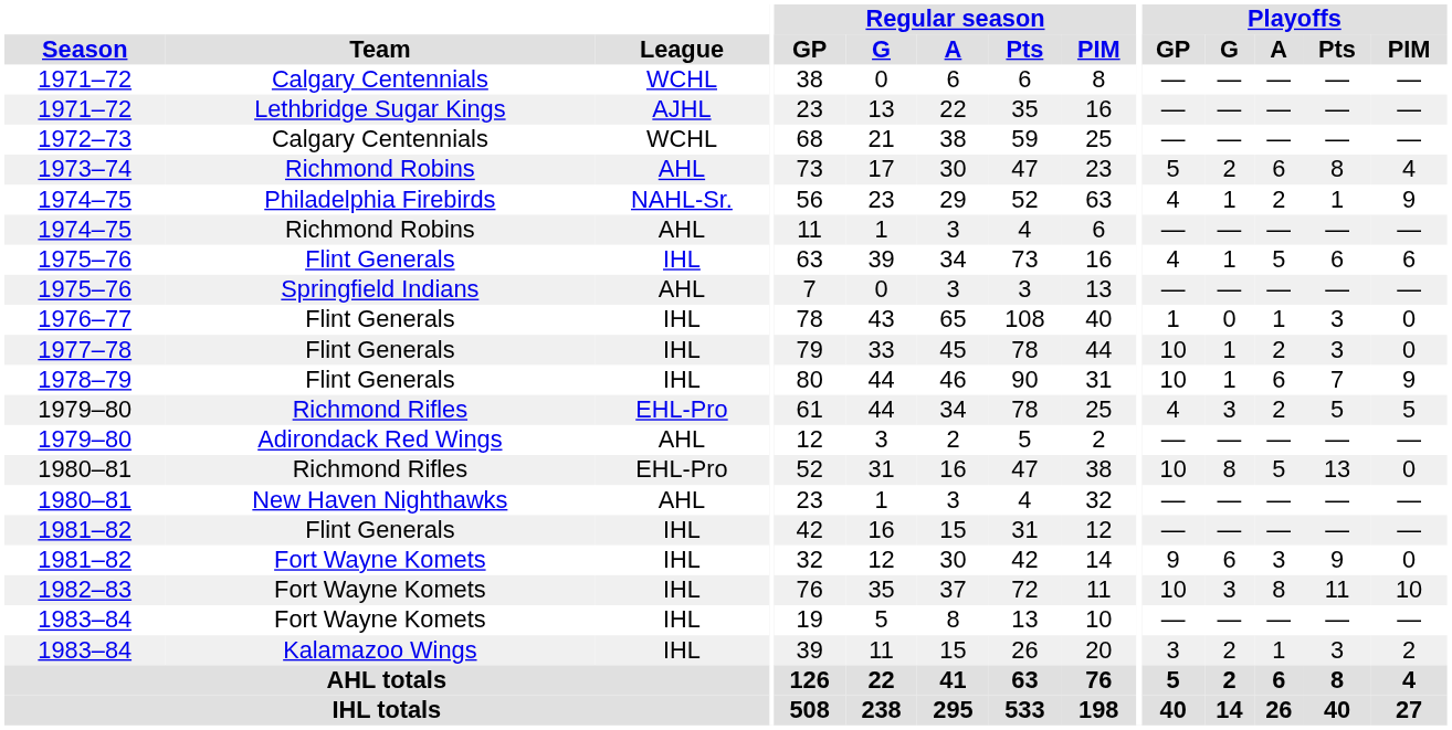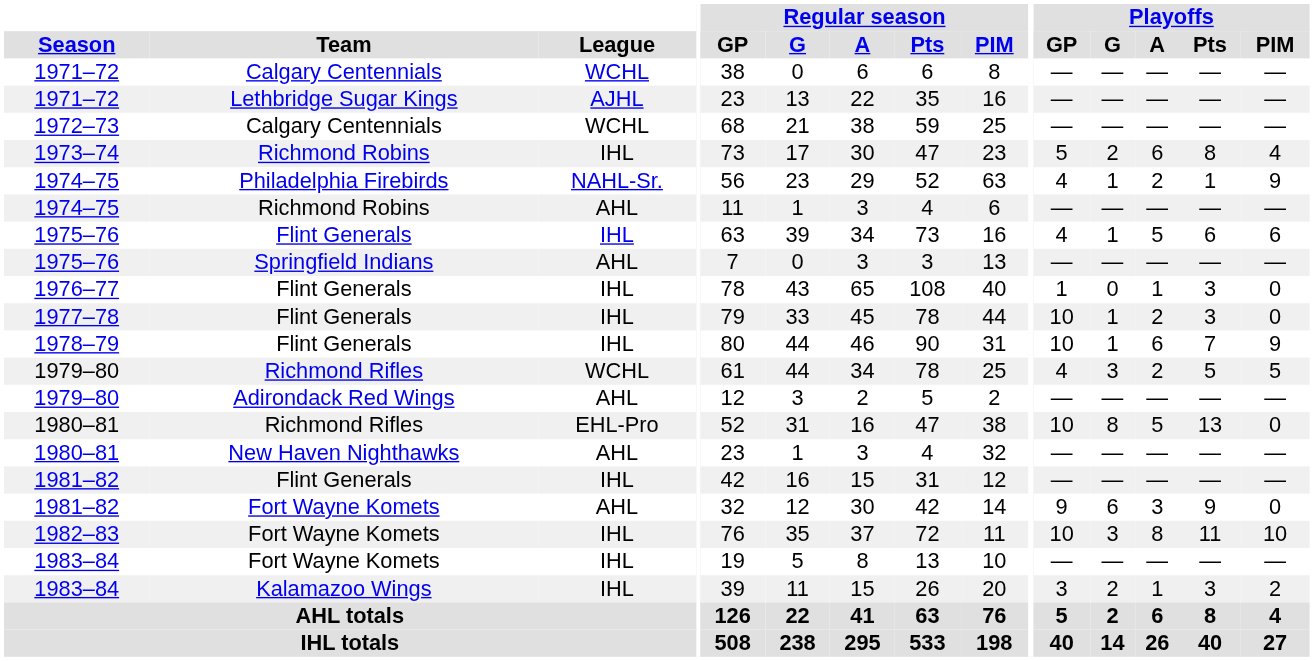1973–74 | League: AHL -> IHL
1979–80 / Richmond Rifles | League: EHL-Pro -> WCHL
1981–82 / Fort Wayne Komets | League: IHL -> AHL
